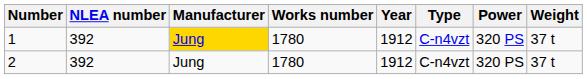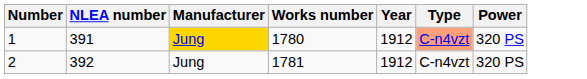- column: Weight | 37 t | 37 t
1 | NLEA number: 392 -> 391
1 | Type: no background -> lightsalmon background
2 | Works number: 1780 -> 1781
